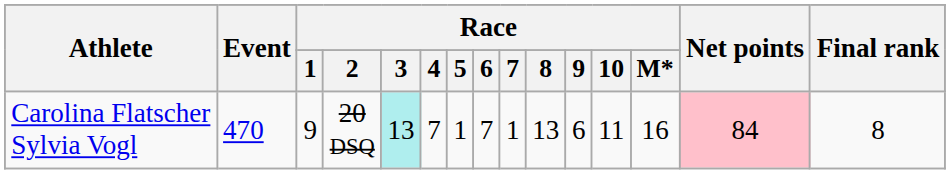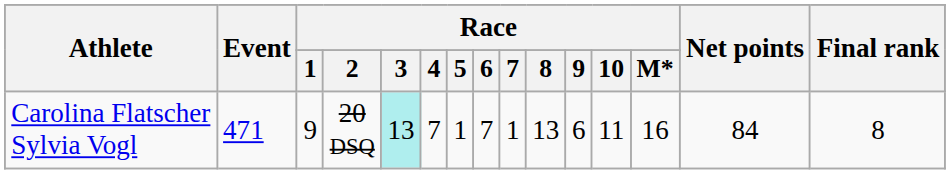Carolina Flatscher Sylvia Vogl | Event: 470 -> 471
Carolina Flatscher Sylvia Vogl | Net points: pink background -> no background
